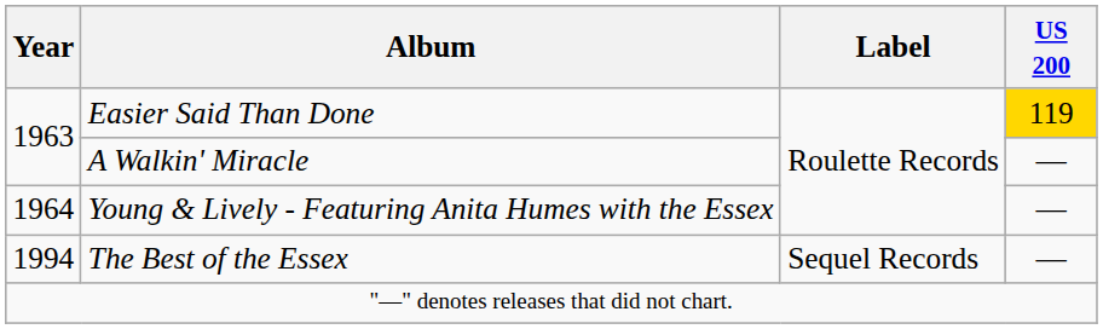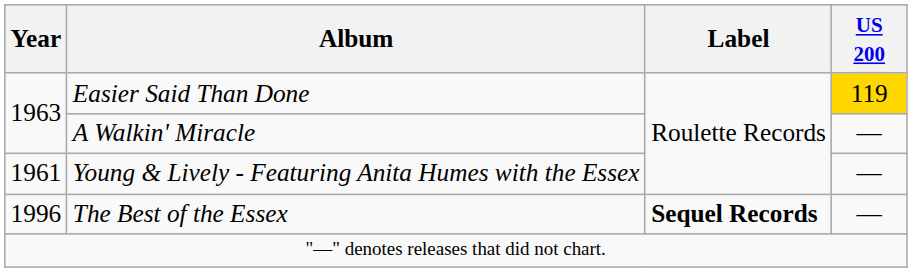Young & Lively - Featuring Anita Humes with the Essex | Year: 1964 -> 1961
The Best of the Essex | Year: 1994 -> 1996
The Best of the Essex | Label: normal -> bold
